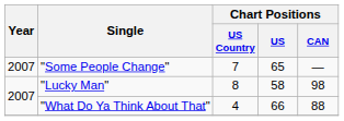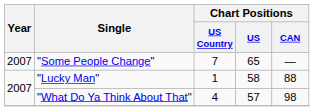"Lucky Man" | Chart Positions / US Country: 8 -> 1
"Lucky Man" | Chart Positions / CAN: 98 -> 88
"What Do Ya Think About That" | Chart Positions / US: 66 -> 57
"What Do Ya Think About That" | Chart Positions / CAN: 88 -> 98
